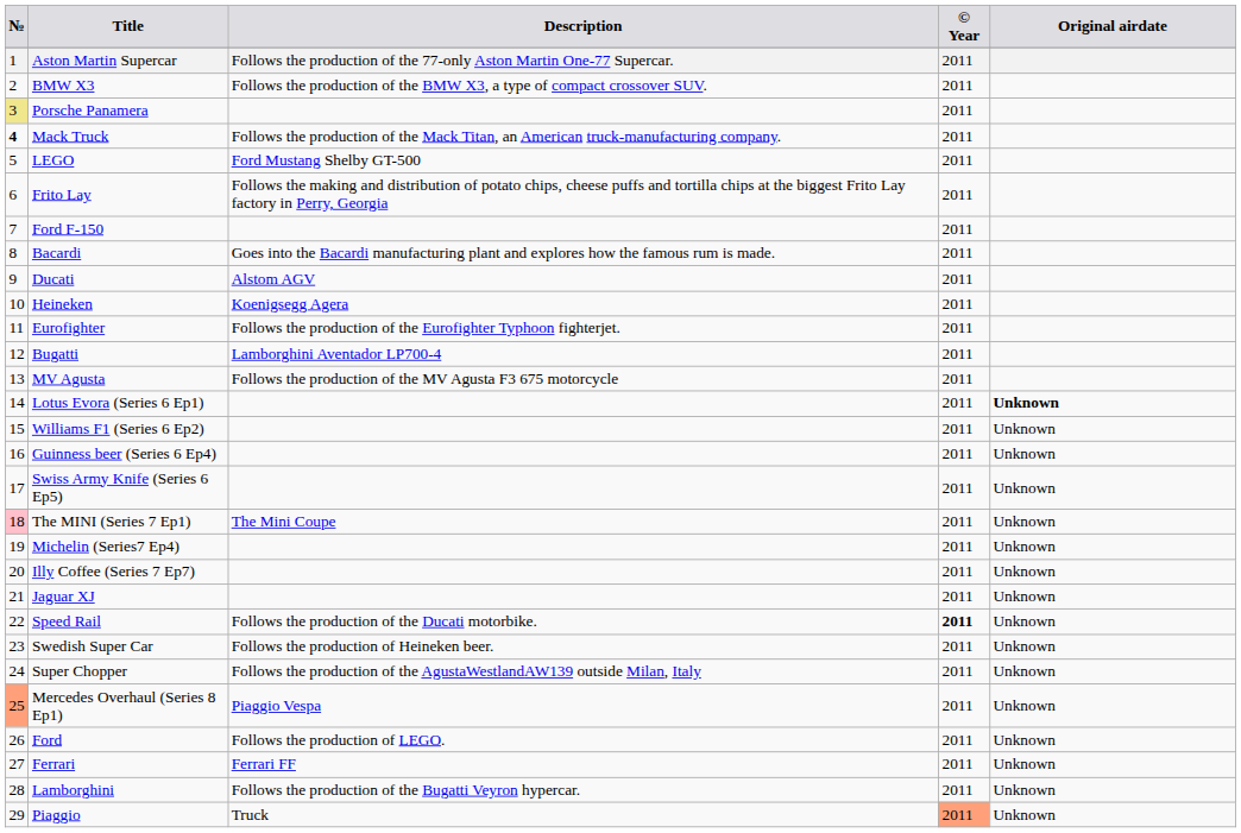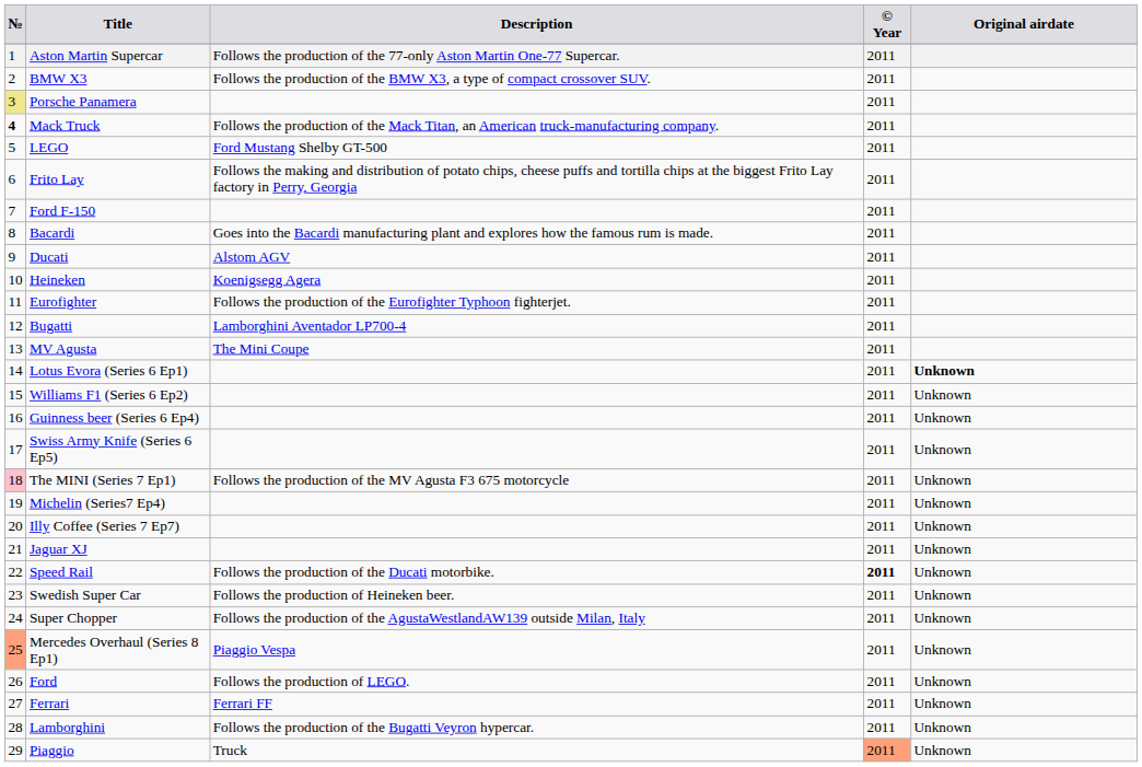MV Agusta | Description: Follows the production of the MV Agusta F3 675 motorcycle -> The Mini Coupe
The MINI (Series 7 Ep1) | Description: The Mini Coupe -> Follows the production of the MV Agusta F3 675 motorcycle
